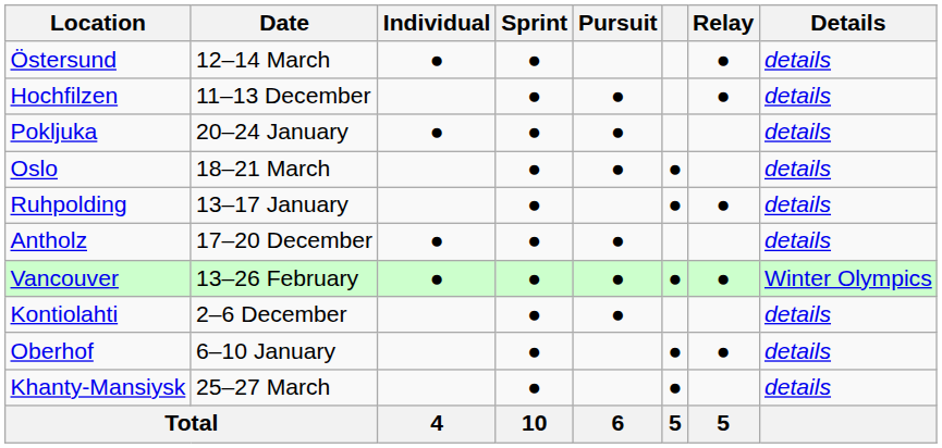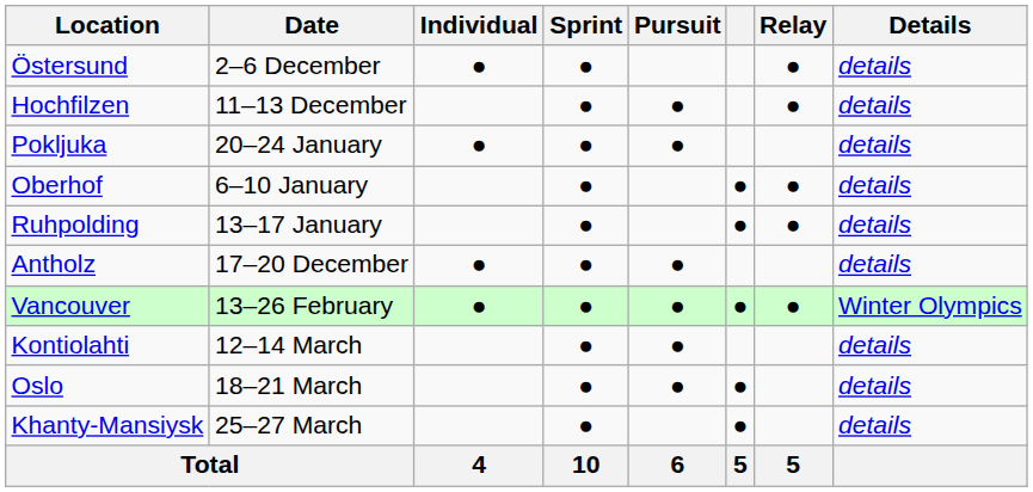Östersund | Date: 12–14 March -> 2–6 December
rows swapped: Oberhof <-> Oslo
Kontiolahti | Date: 2–6 December -> 12–14 March
